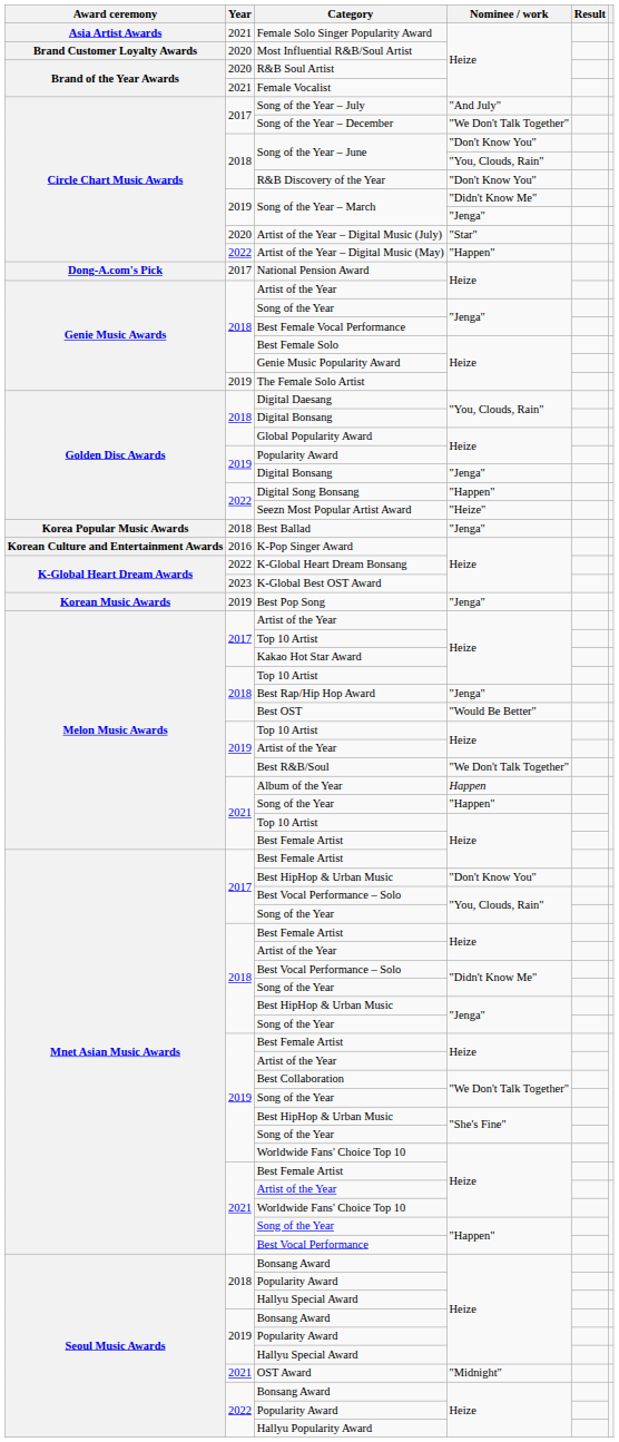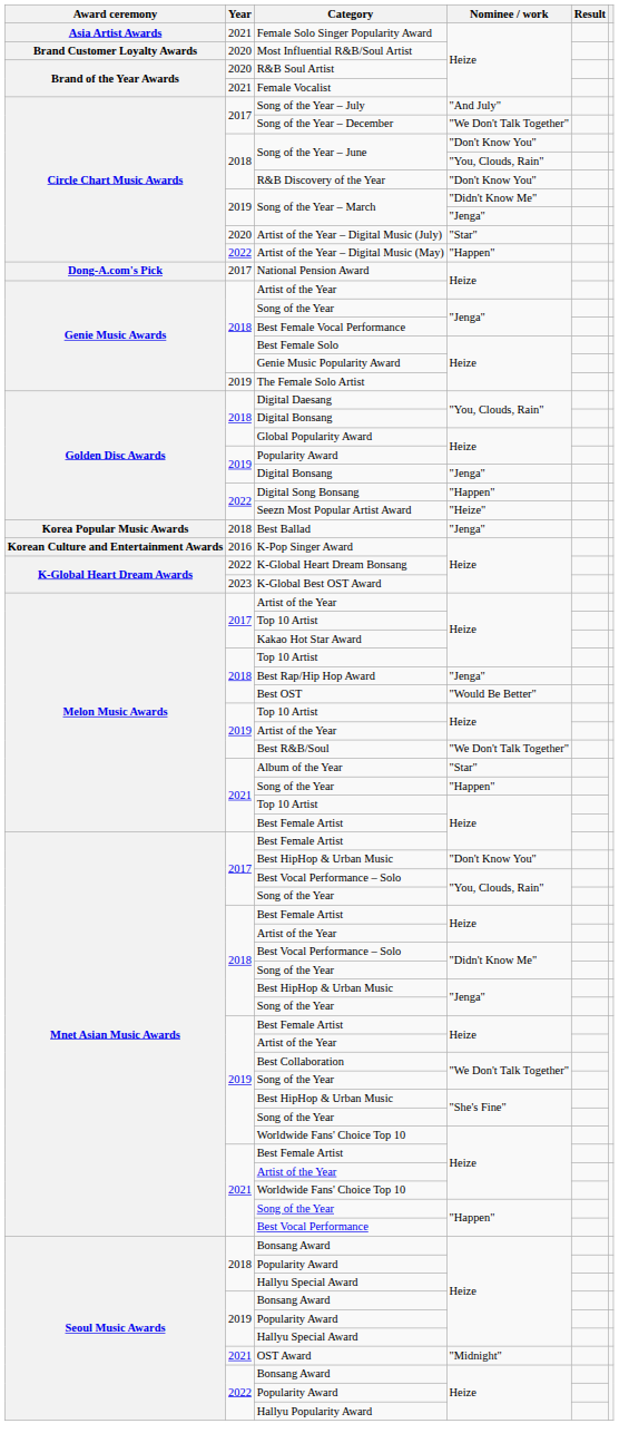- row: Korean Music Awards | 2019 | Best Pop Song | "Jenga"
Album of the Year | Nominee / work: Happen -> "Star"
